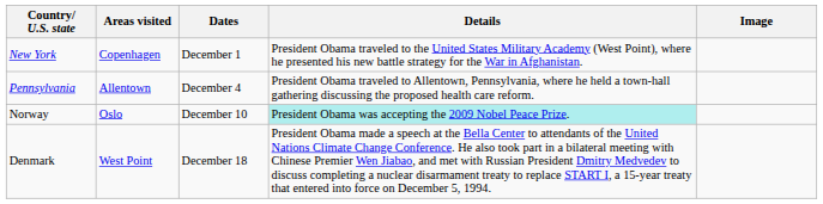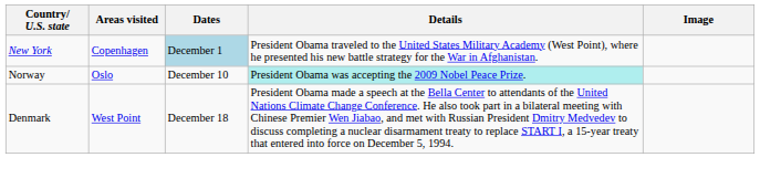New York | Dates: no background -> lightblue background
- row: Pennsylvania | Allentown | December 4 | President Obama traveled to Allentown, Pennsylvania, where he held a town-hall gathering discussing the proposed health care reform.
